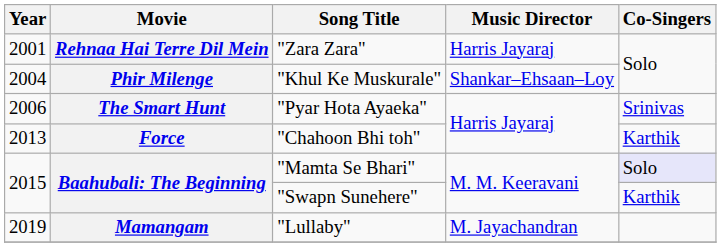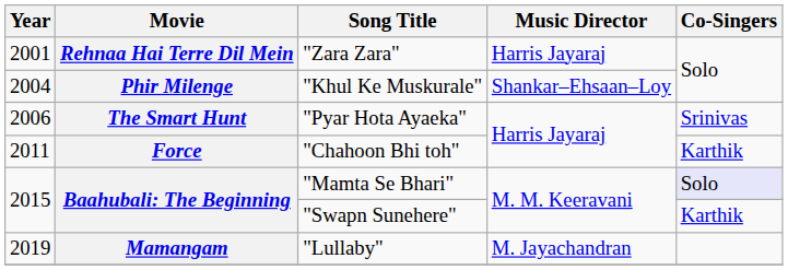"Chahoon Bhi toh" | Year: 2013 -> 2011
